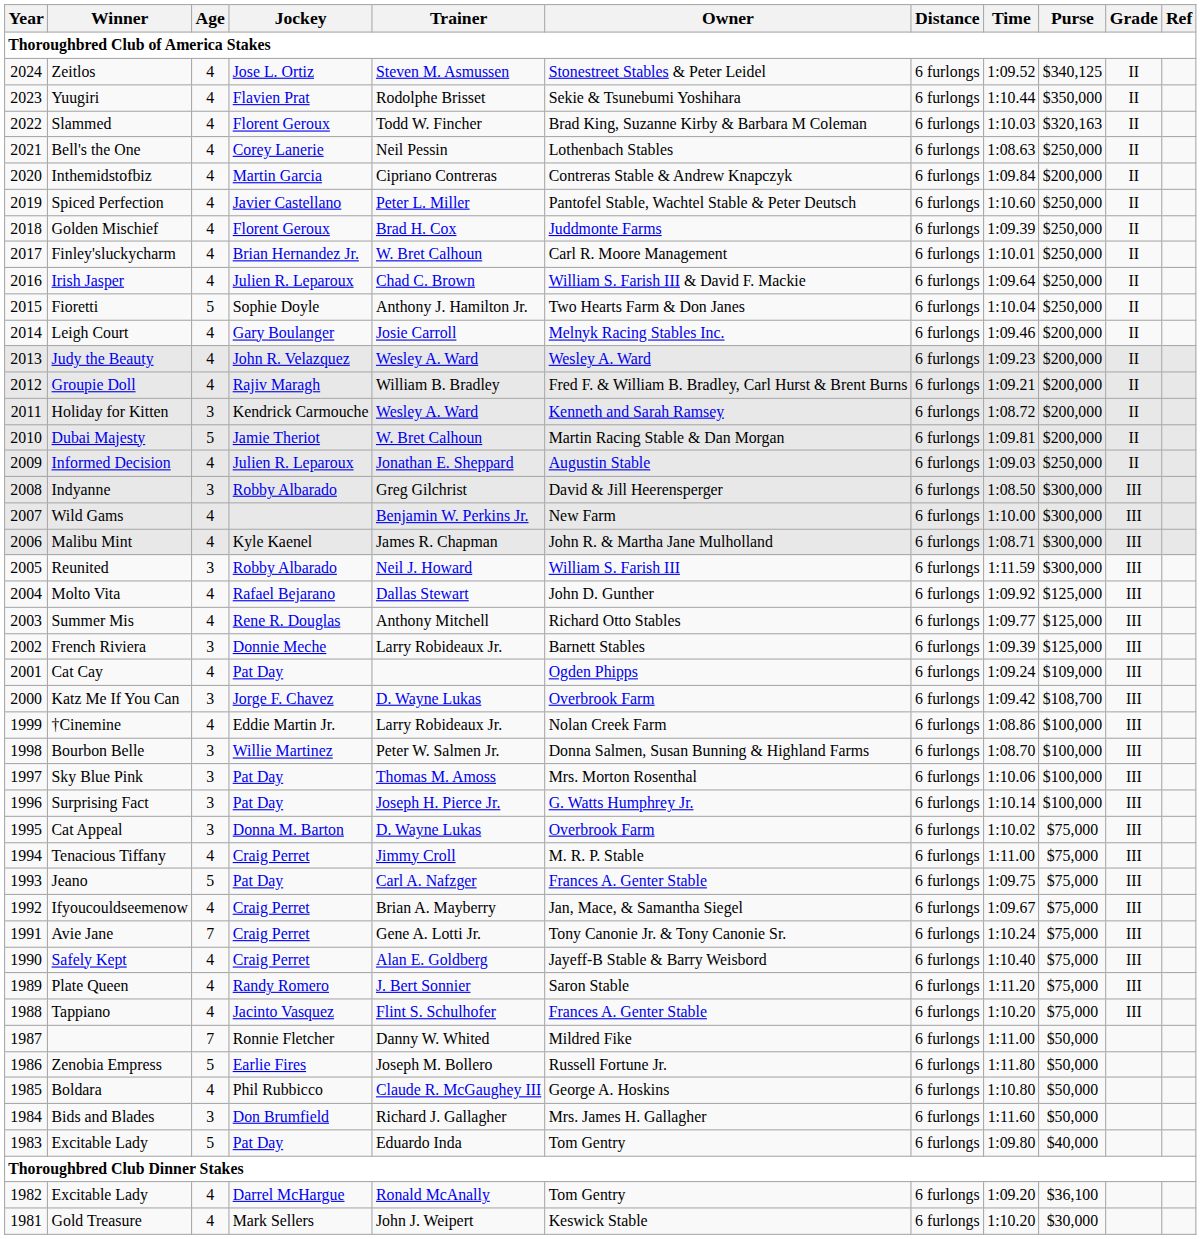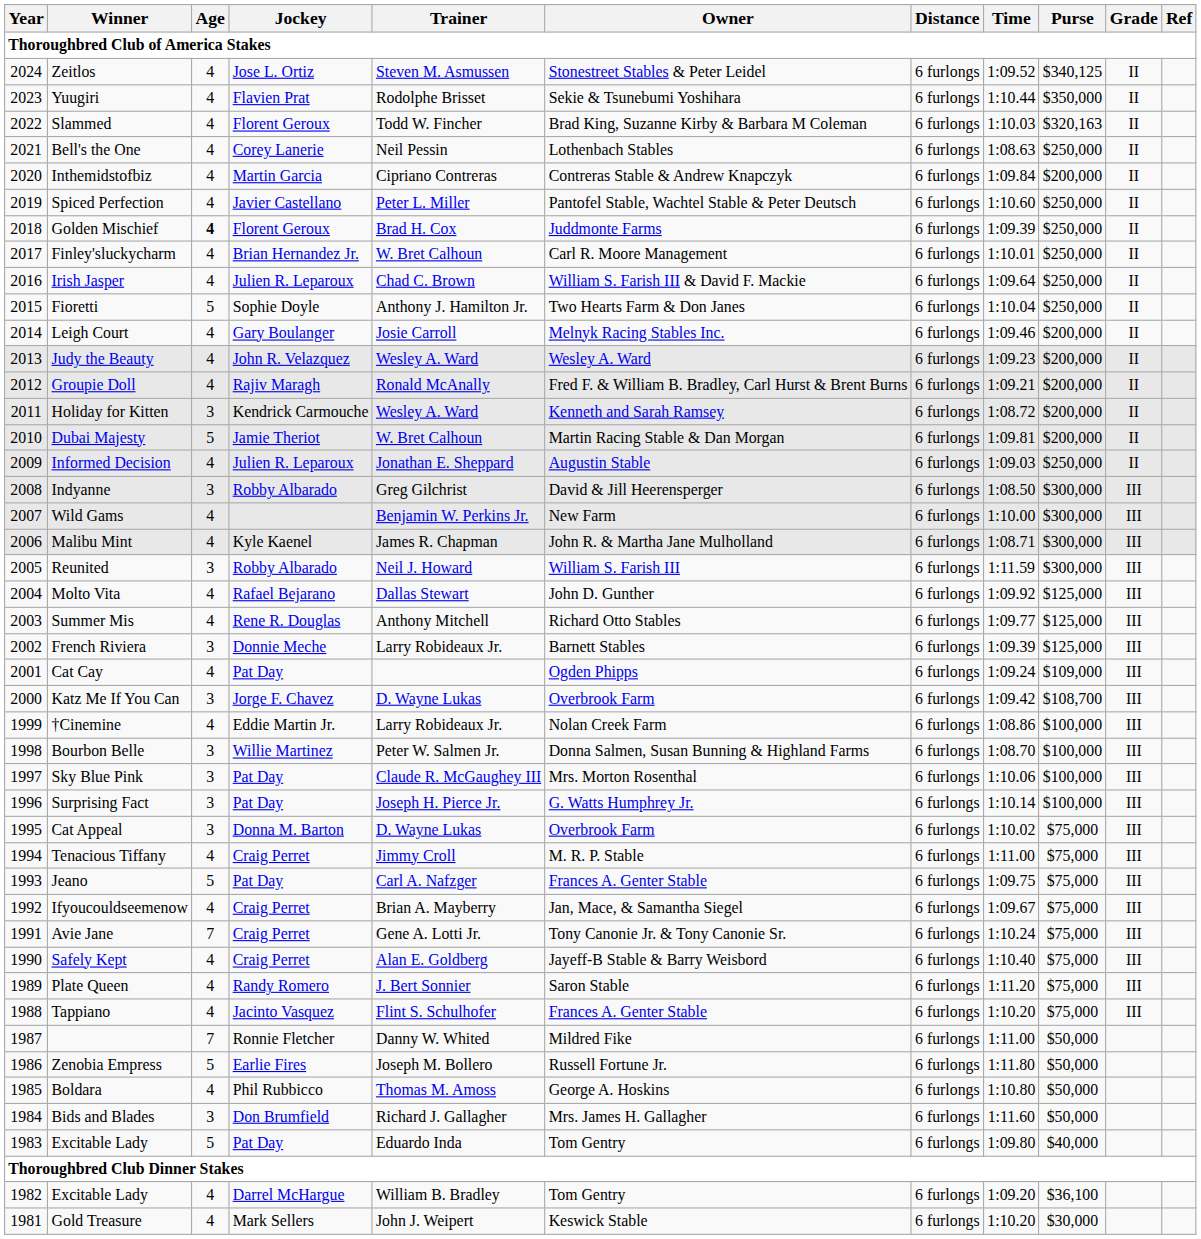Golden Mischief | Age: normal -> bold
Groupie Doll | Trainer: William B. Bradley -> Ronald McAnally
Sky Blue Pink | Trainer: Thomas M. Amoss -> Claude R. McGaughey III
Boldara | Trainer: Claude R. McGaughey III -> Thomas M. Amoss
1982 / Excitable Lady | Trainer: Ronald McAnally -> William B. Bradley
